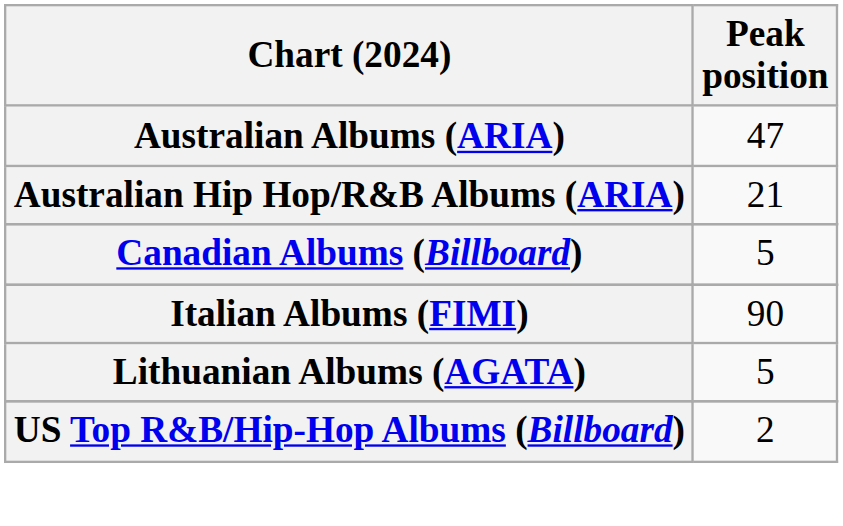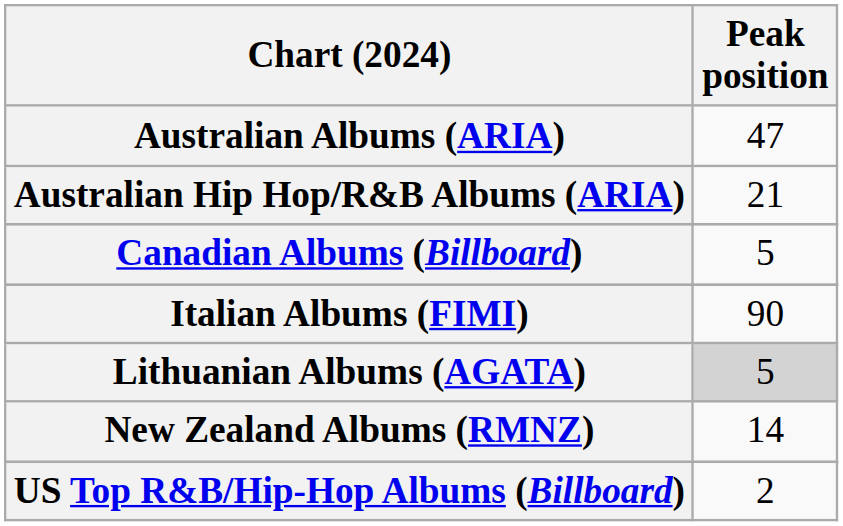Lithuanian Albums (AGATA) | Peak position: no background -> lightgrey background
+ row: New Zealand Albums (RMNZ) | 14
